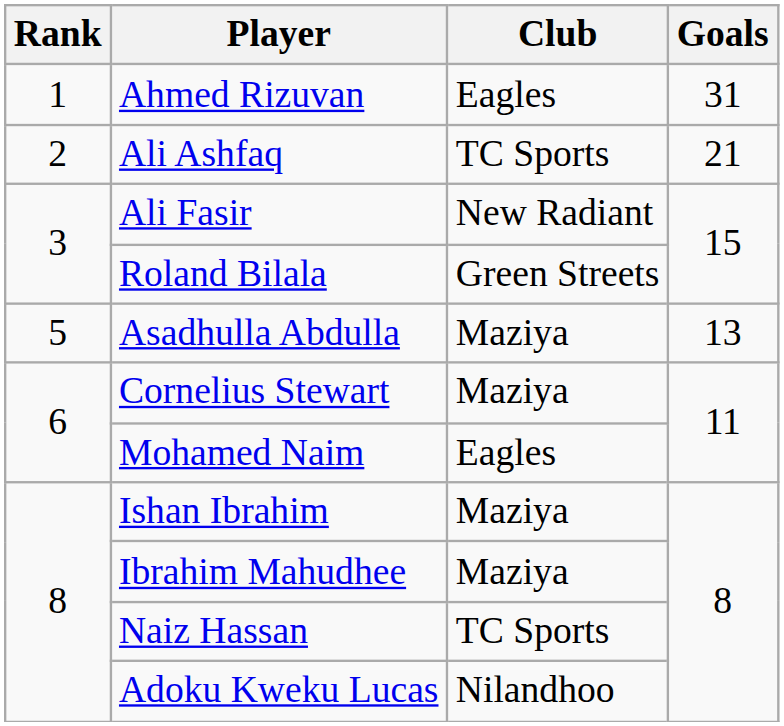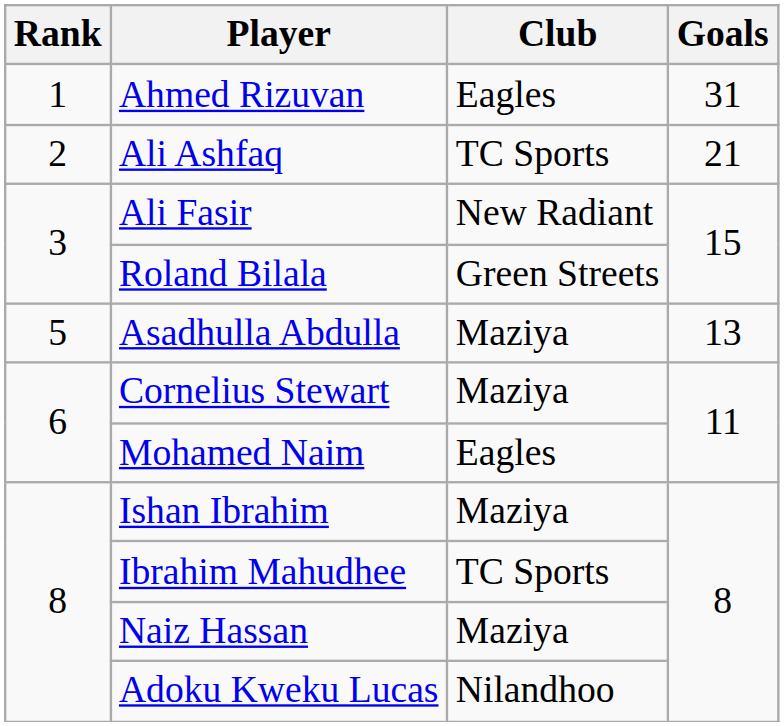Ibrahim Mahudhee | Club: Maziya -> TC Sports
Naiz Hassan | Club: TC Sports -> Maziya
